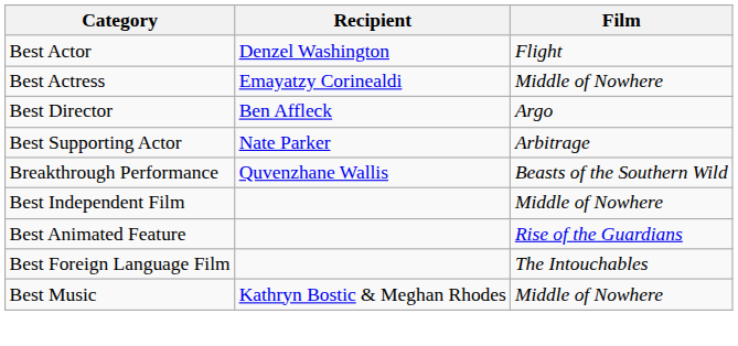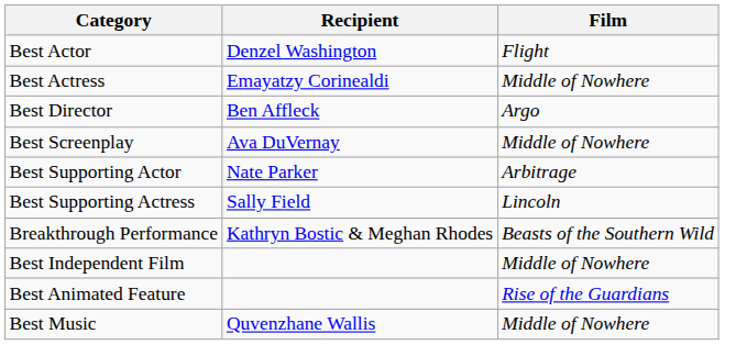+ row: Best Screenplay | Ava DuVernay | Middle of Nowhere
+ row: Best Supporting Actress | Sally Field | Lincoln
Breakthrough Performance | Recipient: Quvenzhane Wallis -> Kathryn Bostic & Meghan Rhodes
- row: Best Foreign Language Film | The Intouchables
Best Music | Recipient: Kathryn Bostic & Meghan Rhodes -> Quvenzhane Wallis
